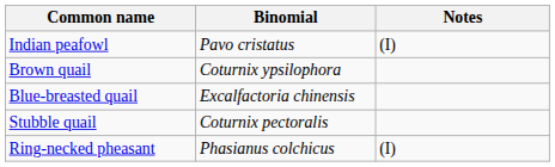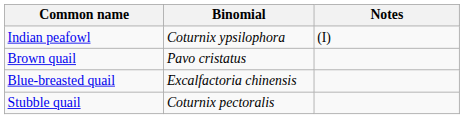Indian peafowl | Binomial: Pavo cristatus -> Coturnix ypsilophora
Brown quail | Binomial: Coturnix ypsilophora -> Pavo cristatus
- row: Ring-necked pheasant | Phasianus colchicus | (I)
